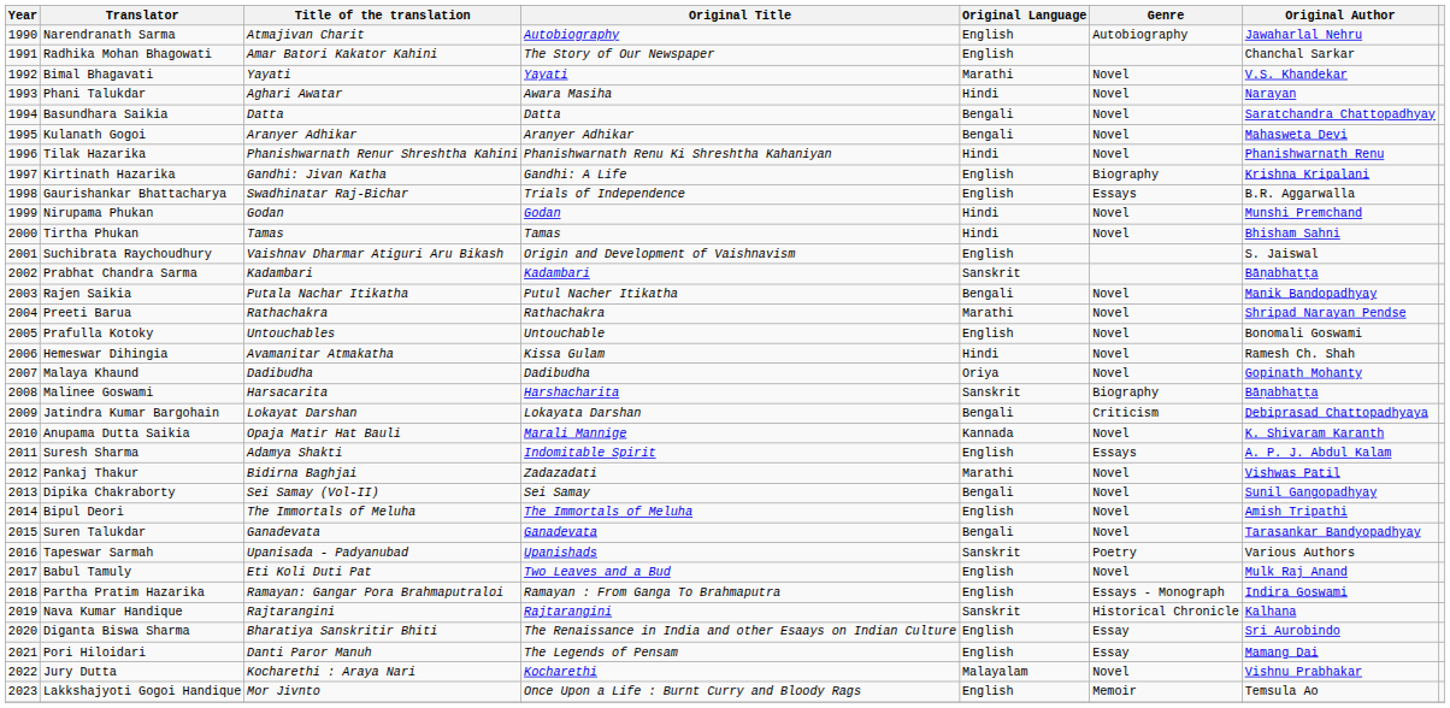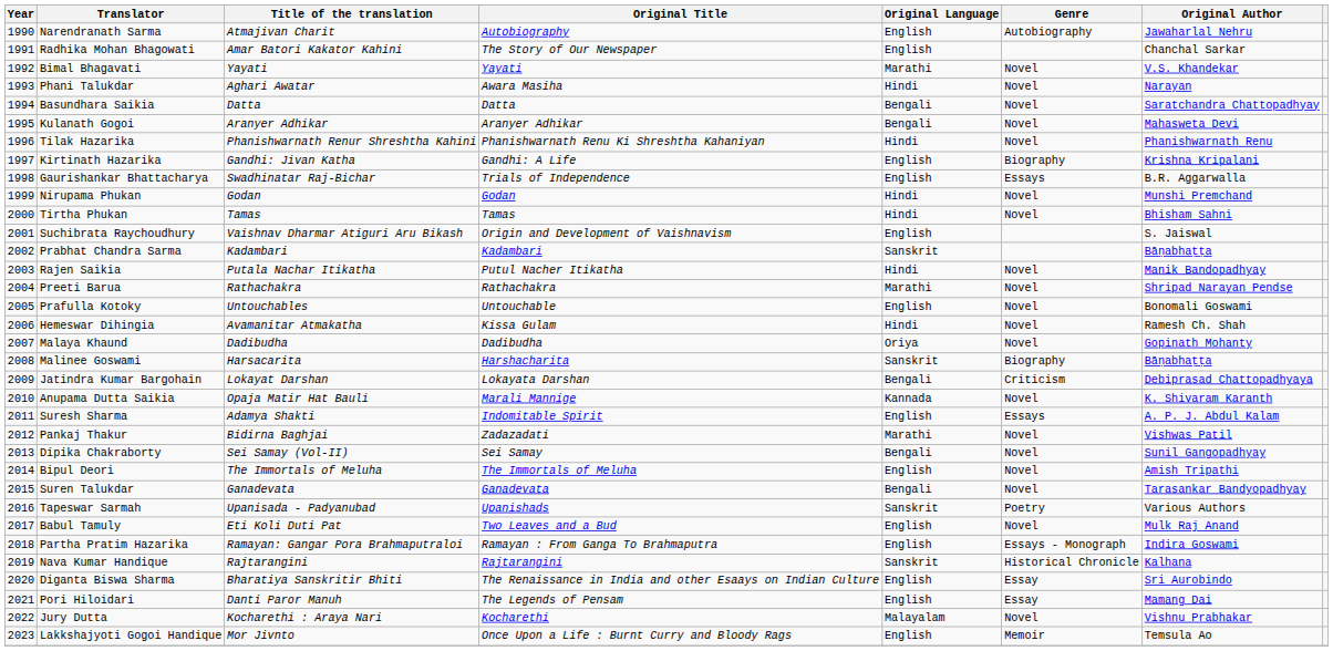Rajen Saikia | Original Language: Bengali -> Hindi
